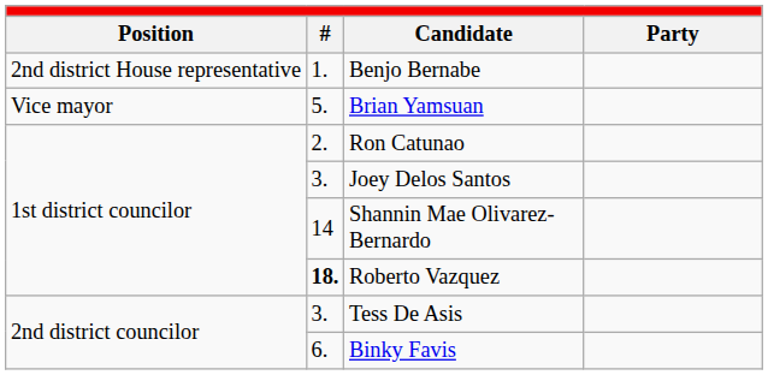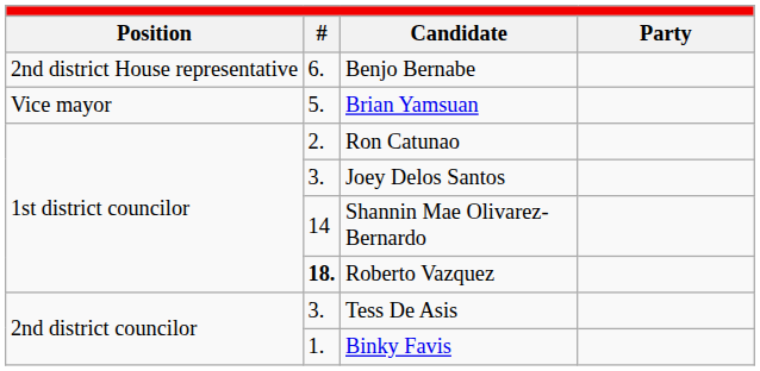Benjo Bernabe | column 2: 1. -> 6.
Binky Favis | column 2: 6. -> 1.
